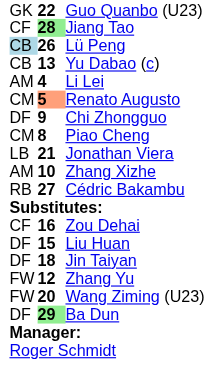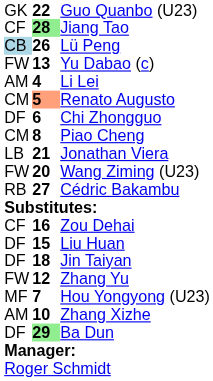Yu Dabao (c) | column 1: CB -> FW
Chi Zhongguo | column 2: 9 -> 6
rows swapped: Zhang Xizhe <-> Wang Ziming (U23)
+ row: MF | 7 | Hou Yongyong (U23)
